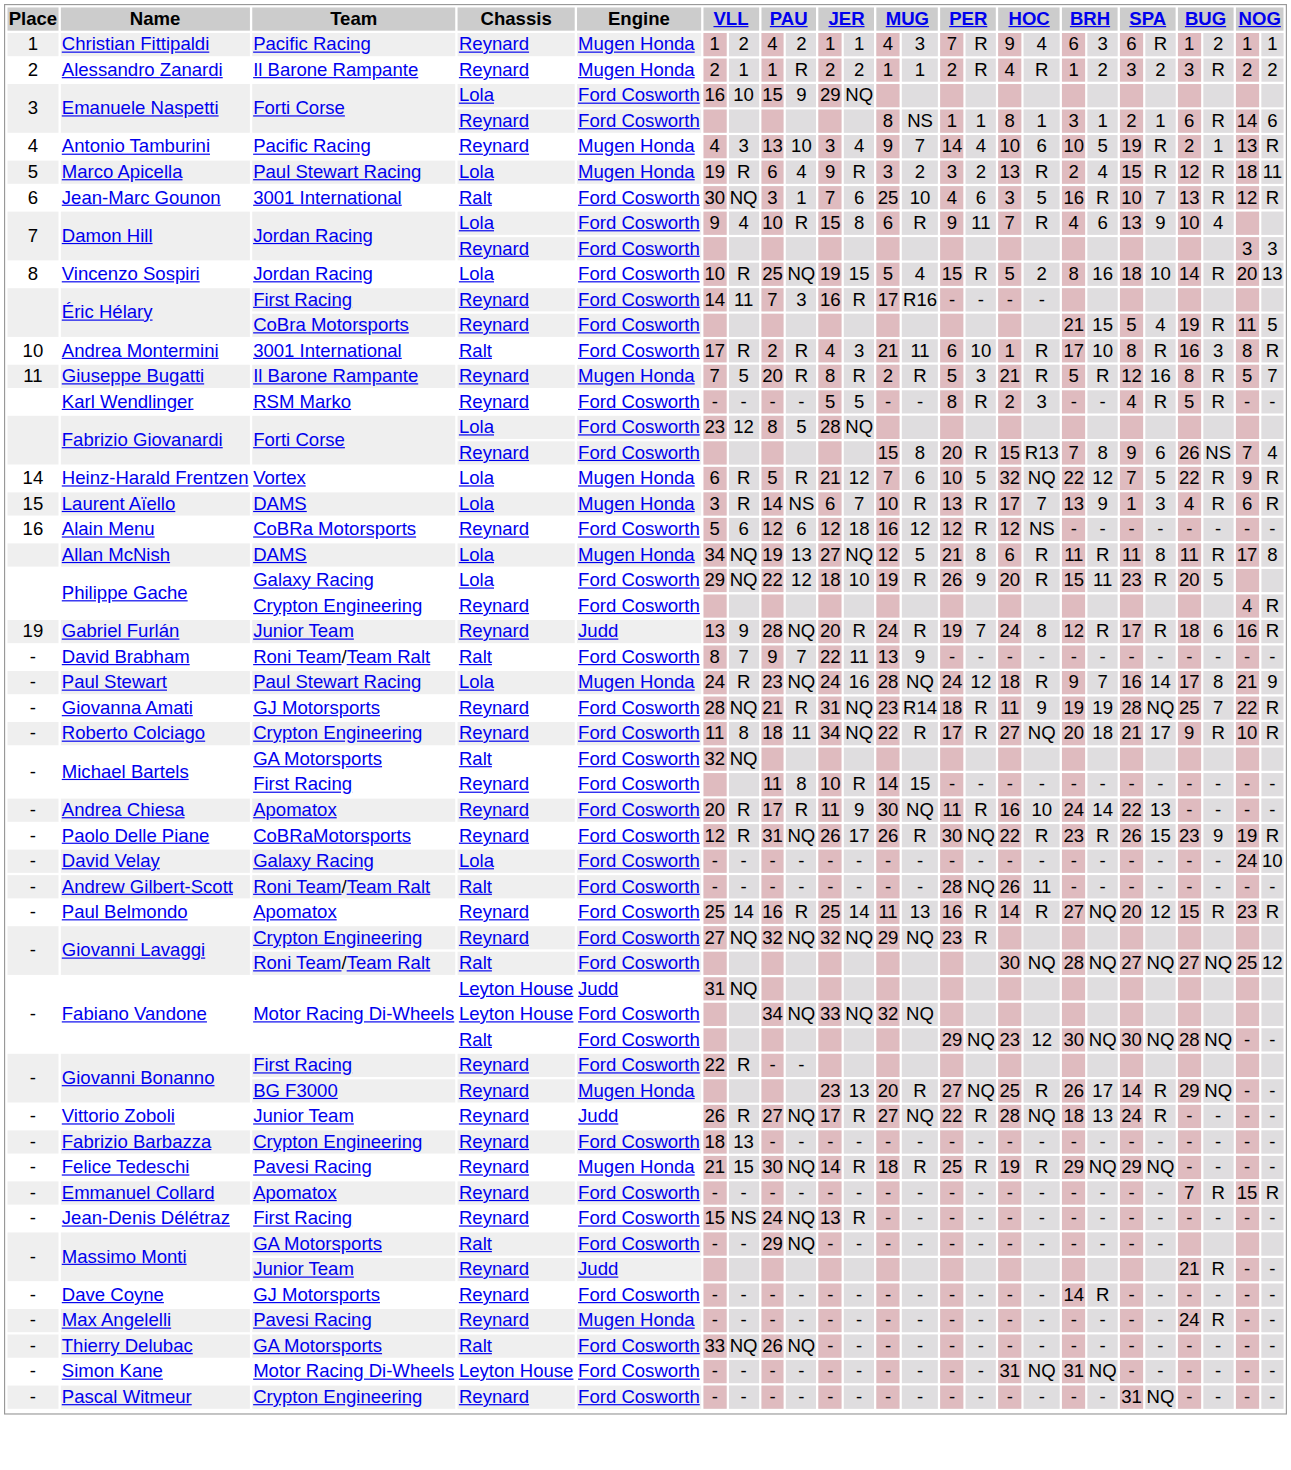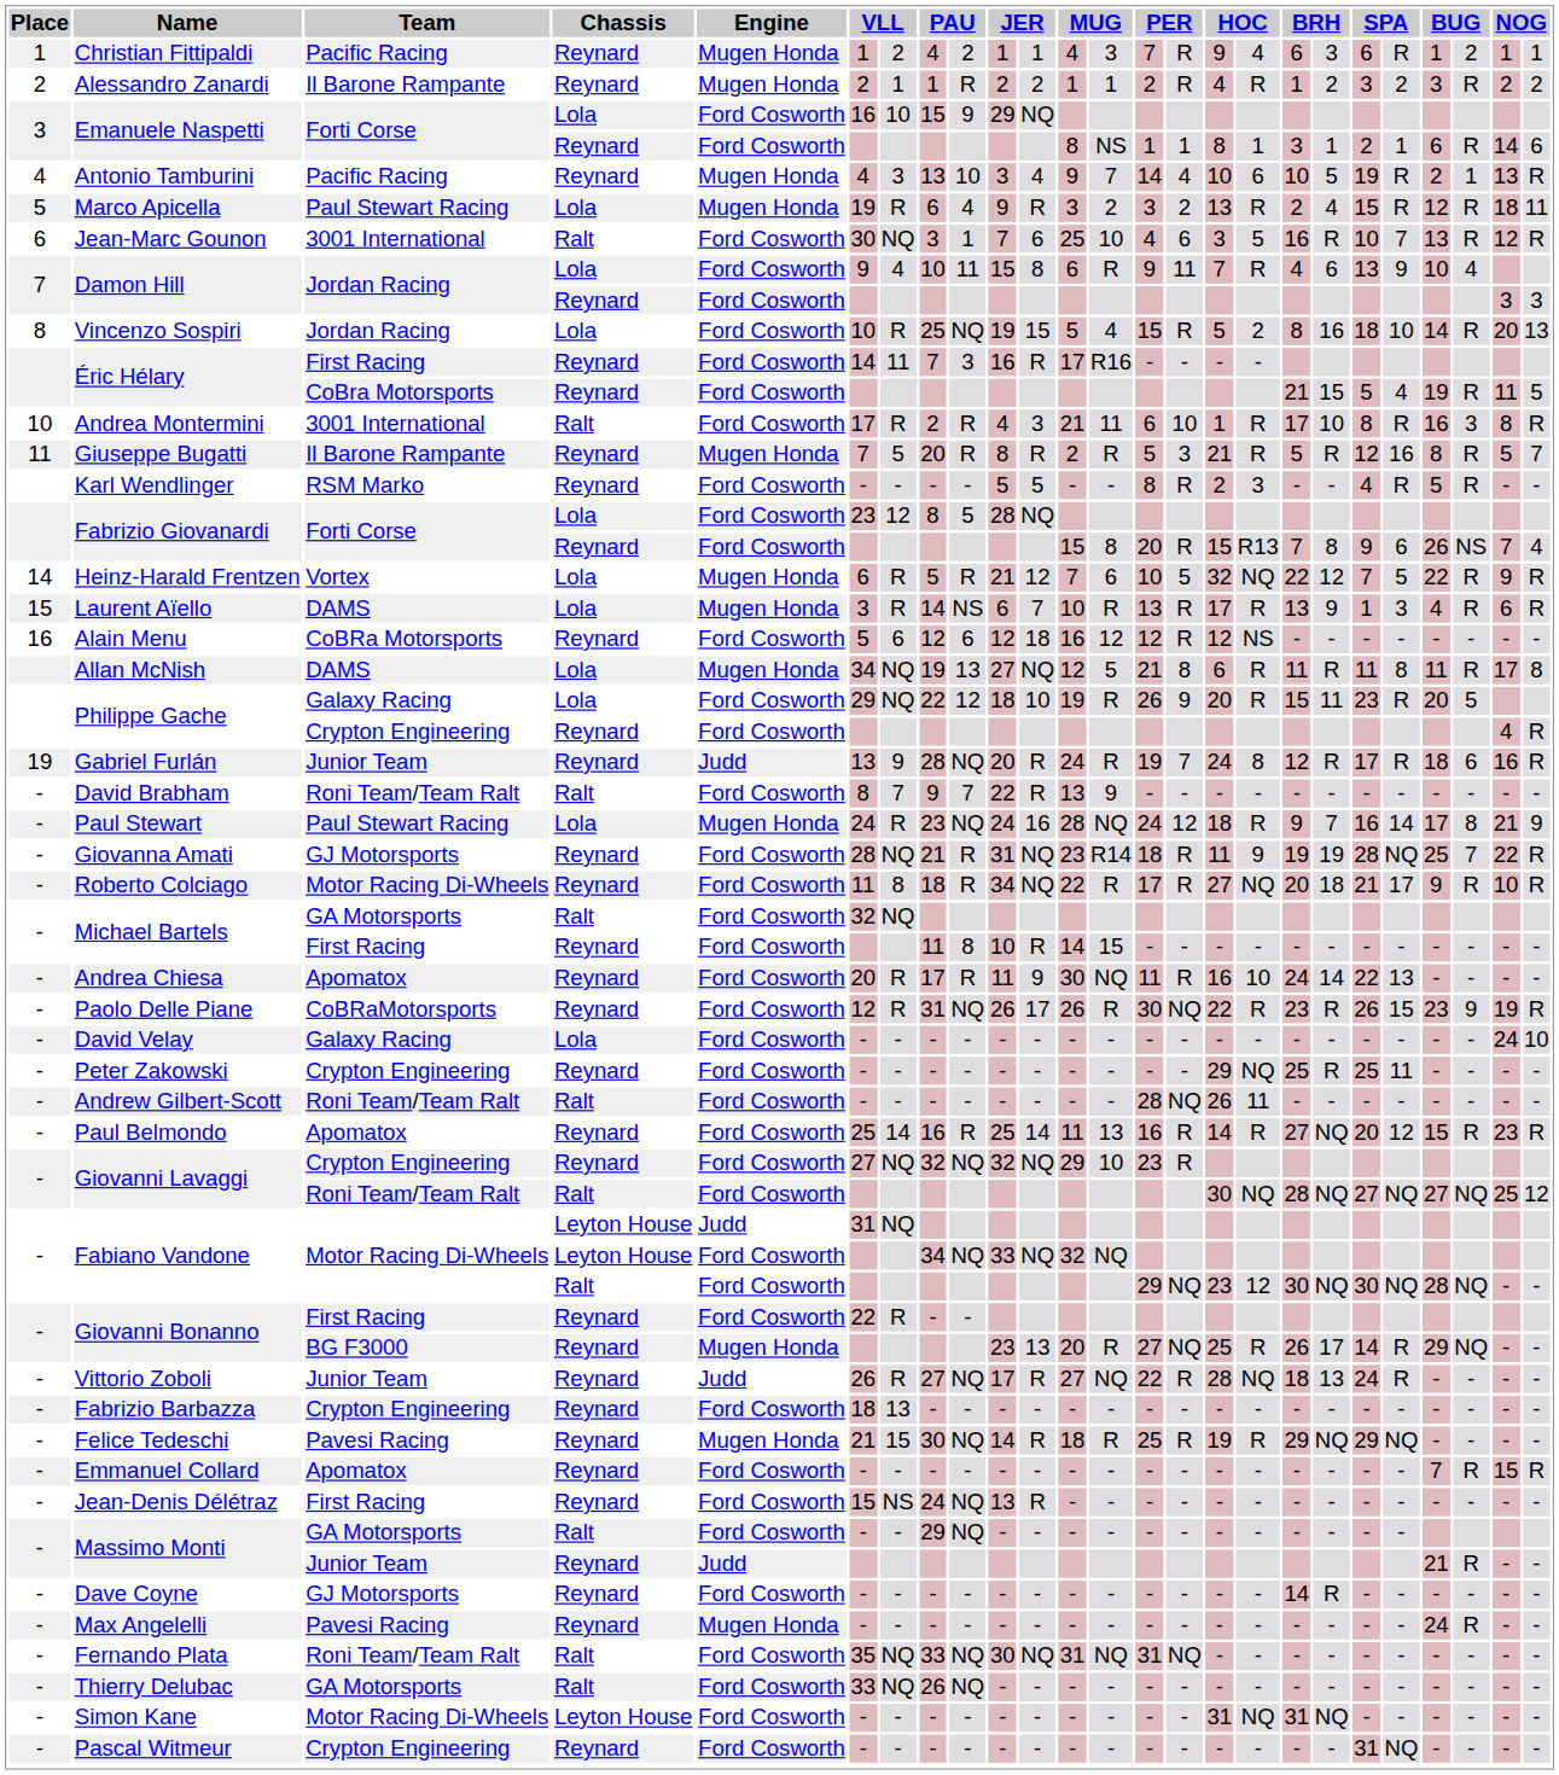Damon Hill / Lola | column 9: R -> 11
Laurent Aïello | column 17: 7 -> R
David Brabham | column 11: 11 -> R
Roberto Colciago | Team: Crypton Engineering -> Motor Racing Di-Wheels
Roberto Colciago | column 9: 11 -> R
+ row: - | Peter Zakowski | Crypton Engineering | Reynard | Ford Cosworth | - | - | - | - | - | - | - | - | - | - | 29 | NQ | 25 | R | 25 | 11 | - | - | - | -
Giovanni Lavaggi / Reynard | column 13: NQ -> 10
+ row: - | Fernando Plata | Roni Team/Team Ralt | Ralt | Ford Cosworth | 35 | NQ | 33 | NQ | 30 | NQ | 31 | NQ | 31 | NQ | - | - | - | - | - | - | - | - | - | -
